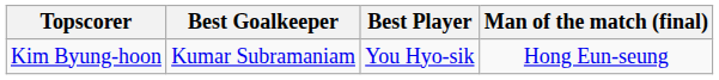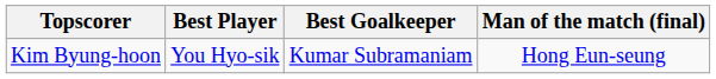columns swapped: Best Player <-> Best Goalkeeper
